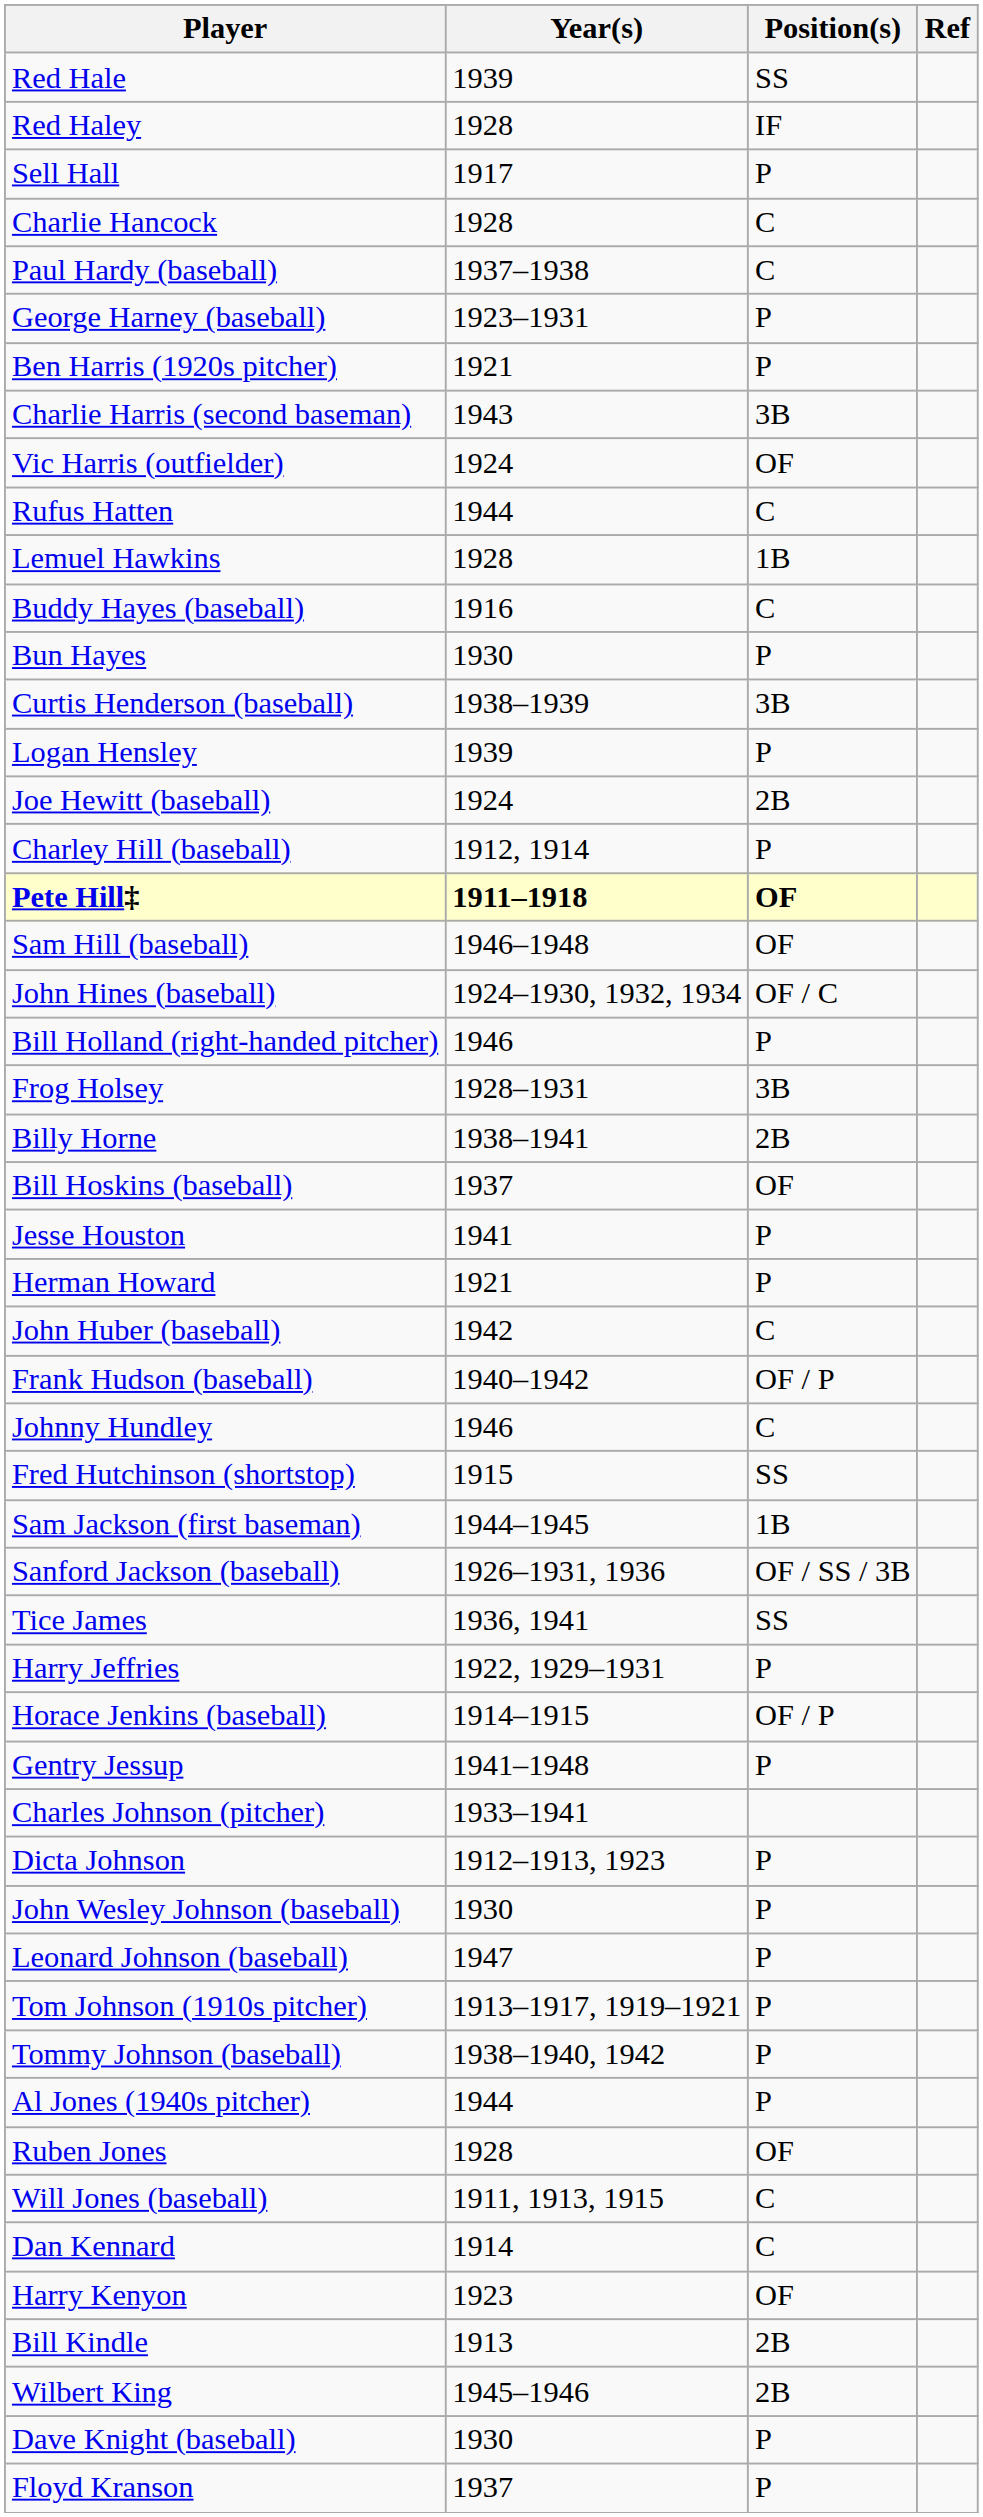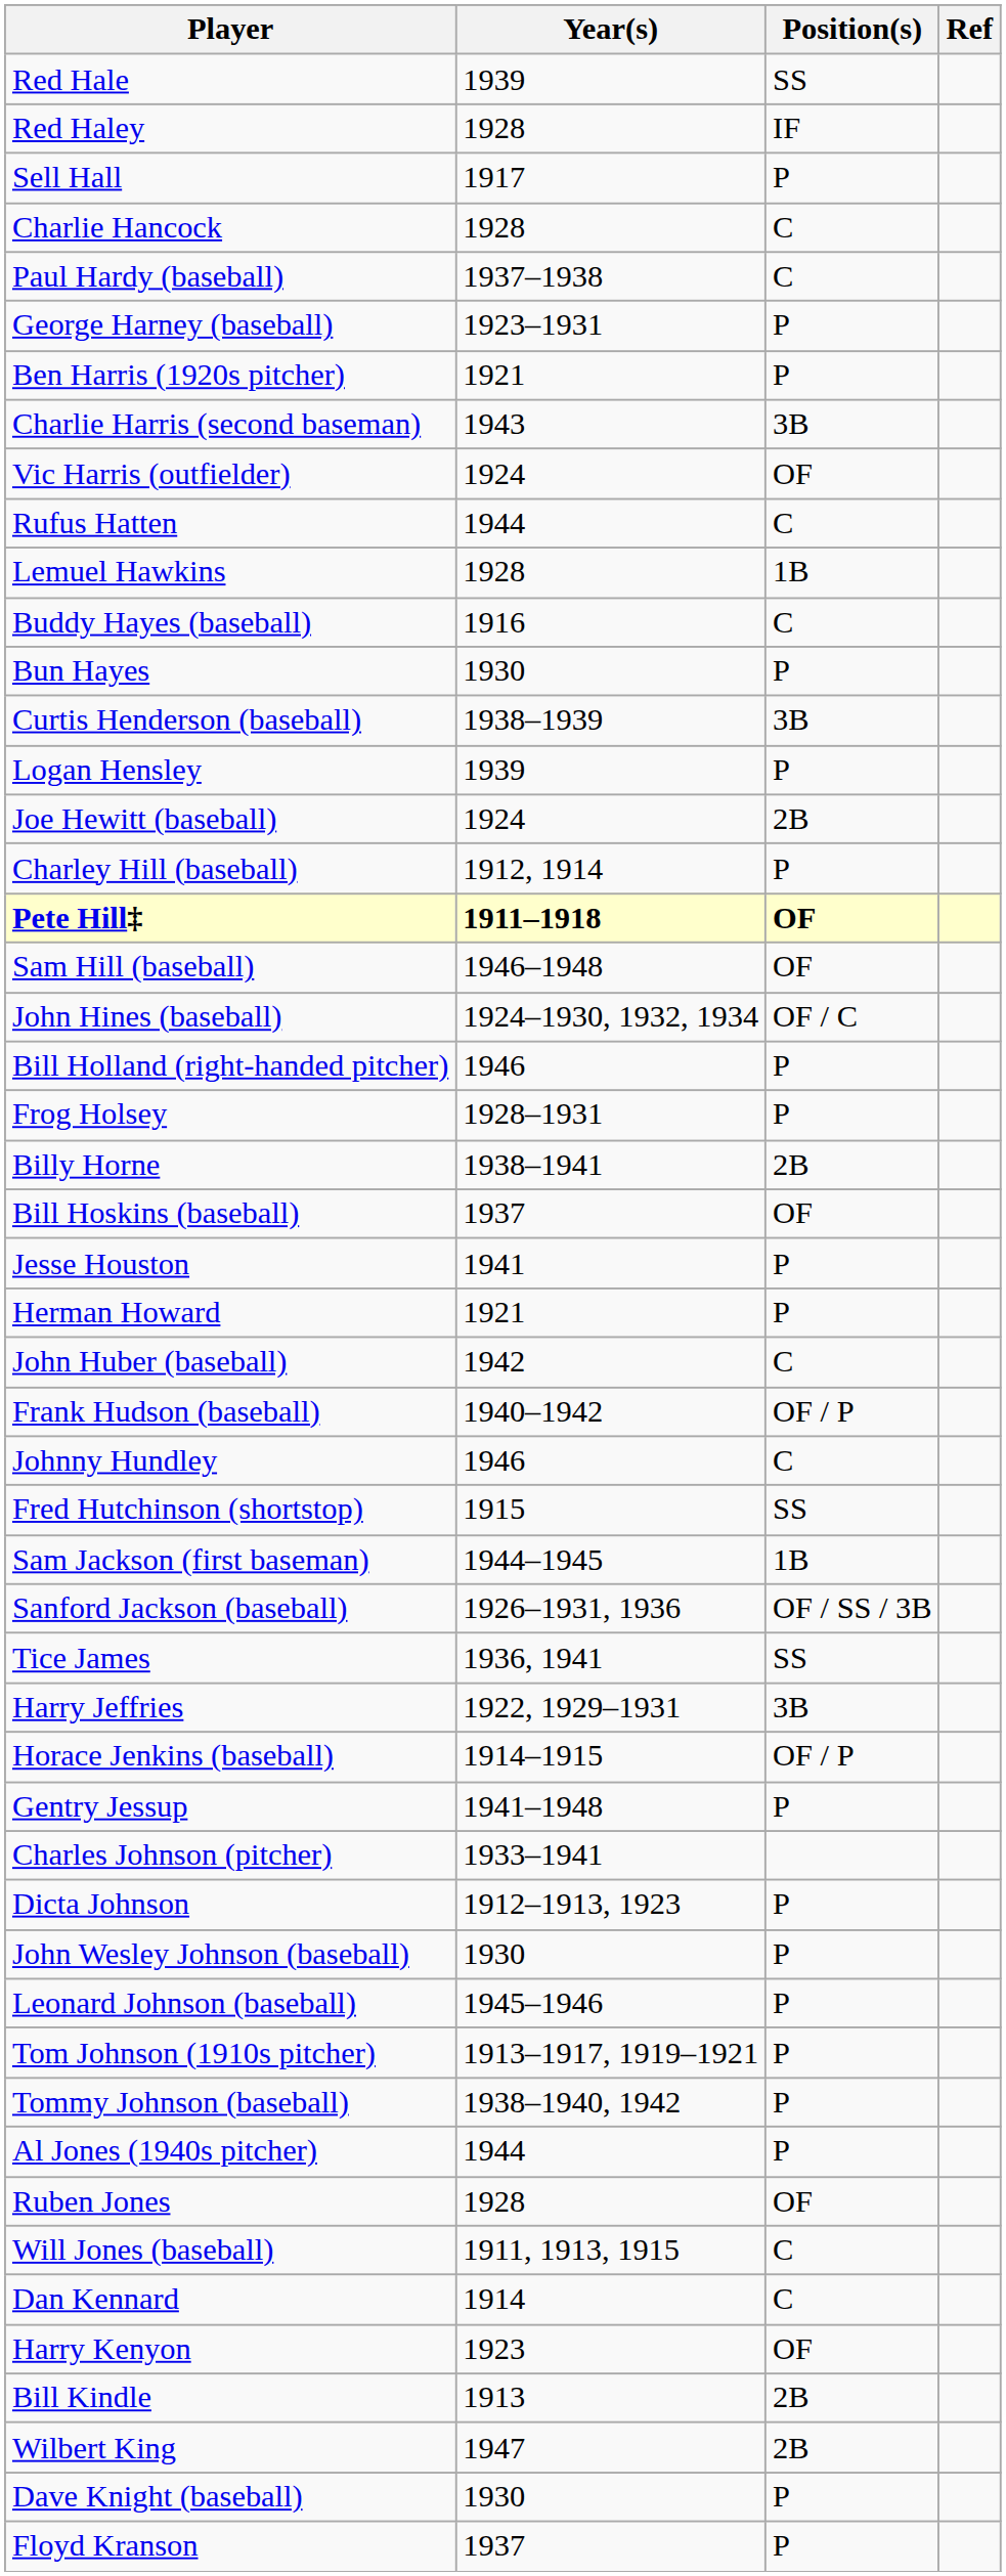Frog Holsey | Position(s): 3B -> P
Harry Jeffries | Position(s): P -> 3B
Leonard Johnson (baseball) | Year(s): 1947 -> 1945–1946
Wilbert King | Year(s): 1945–1946 -> 1947
